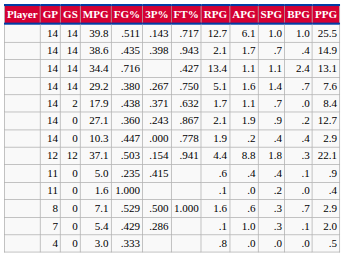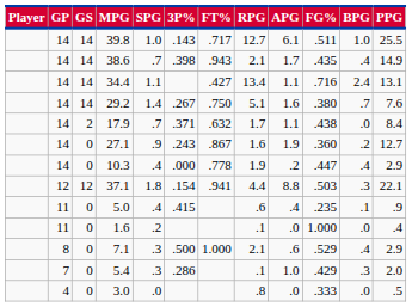columns swapped: FG% <-> SPG
27.1 | RPG: 2.1 -> 1.6
7.1 | RPG: 1.6 -> 2.1
7.1 | BPG: .7 -> .4
5.4 | BPG: .1 -> .3
